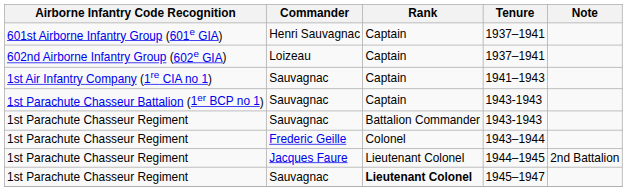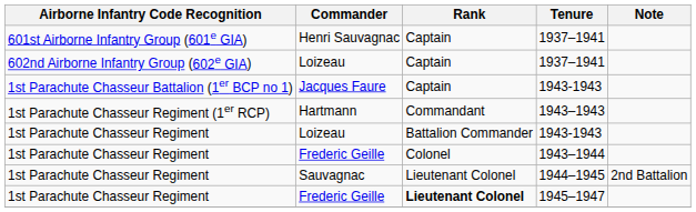- row: 1st Air Infantry Company (1re CIA no 1) | Sauvagnac | Captain | 1941–1943
1st Parachute Chasseur Battalion (1er BCP no 1) / 1943-1943 | Commander: Sauvagnac -> Jacques Faure
+ row: 1st Parachute Chasseur Regiment (1er RCP) | Hartmann | Commandant | 1943–1943
1st Parachute Chasseur Regiment / 1943-1943 | Commander: Sauvagnac -> Loizeau
1944–1945 | Commander: Jacques Faure -> Sauvagnac
1945–1947 | Commander: Sauvagnac -> Frederic Geille
